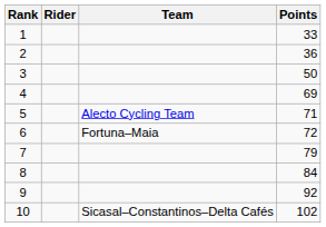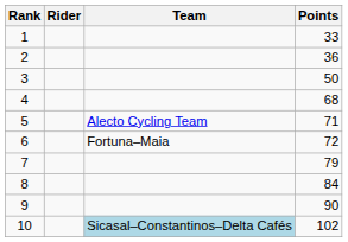4 | Points: 69 -> 68
9 | Points: 92 -> 90
10 | Team: no background -> lightblue background
